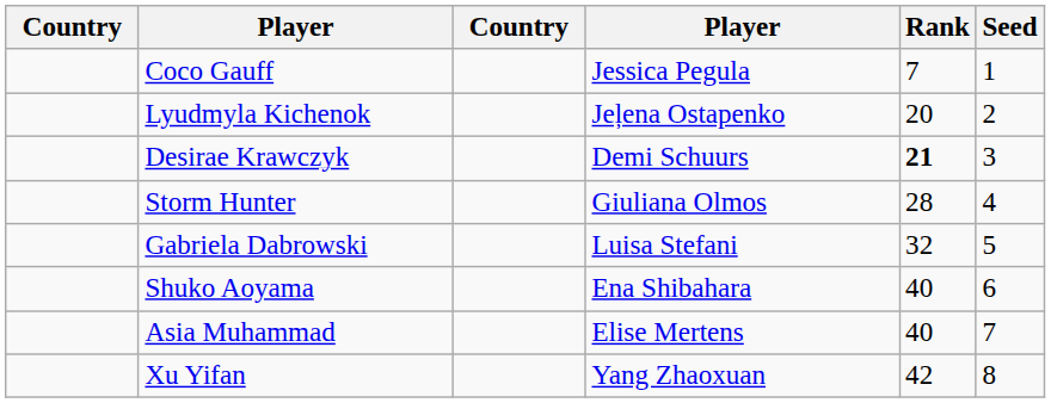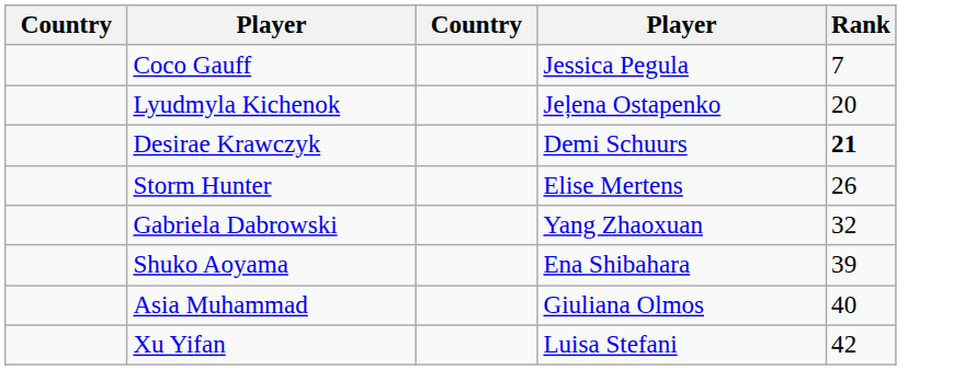- column: Seed | 1 | 2 | 3 | 4 | 5 | 6 | 7 | 8
Storm Hunter | column 4: Giuliana Olmos -> Elise Mertens
Storm Hunter | Rank: 28 -> 26
Gabriela Dabrowski | column 4: Luisa Stefani -> Yang Zhaoxuan
Shuko Aoyama | Rank: 40 -> 39
Asia Muhammad | column 4: Elise Mertens -> Giuliana Olmos
Xu Yifan | column 4: Yang Zhaoxuan -> Luisa Stefani
